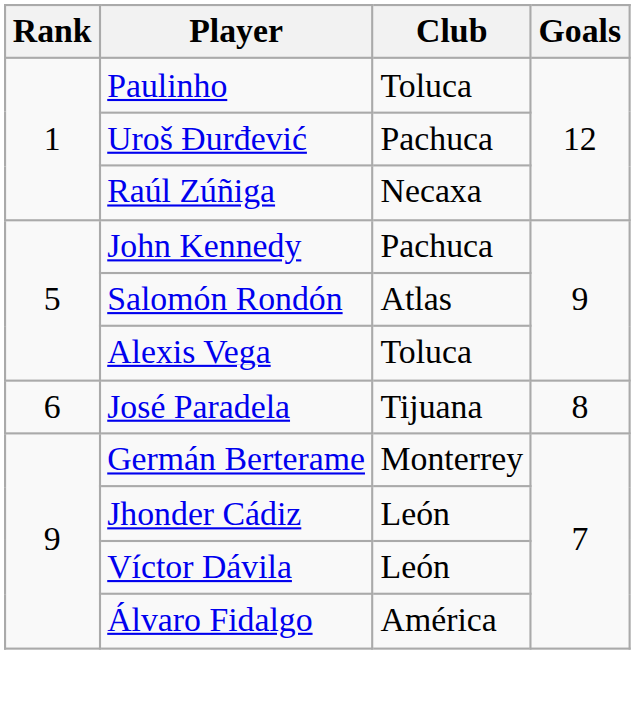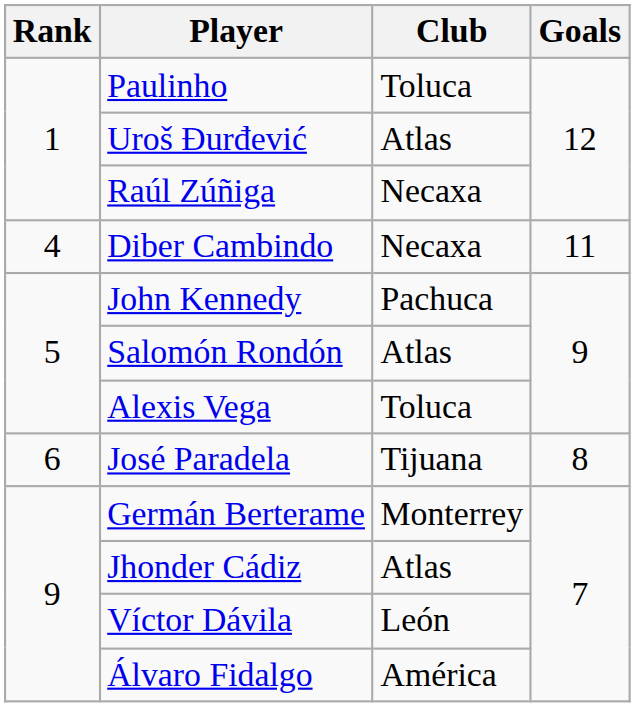Uroš Đurđević | Club: Pachuca -> Atlas
+ row: 4 | Diber Cambindo | Necaxa | 11
Jhonder Cádiz | Club: León -> Atlas
